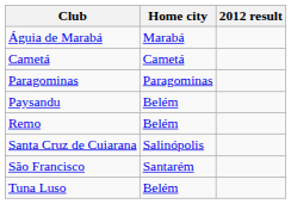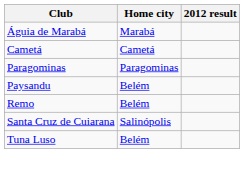- row: São Francisco | Santarém
